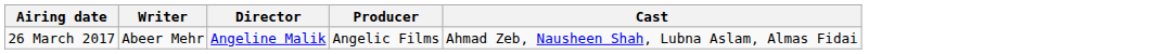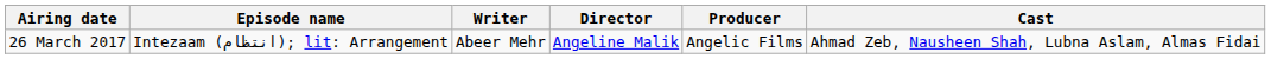+ column: Episode name | Intezaam (انتظام); lit: Arrangement
